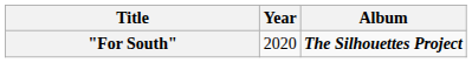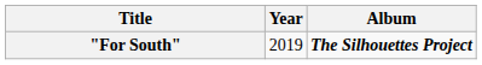"For South" | Year: 2020 -> 2019
